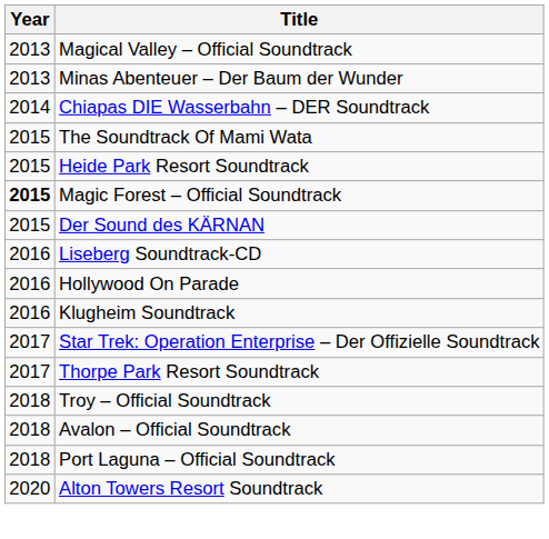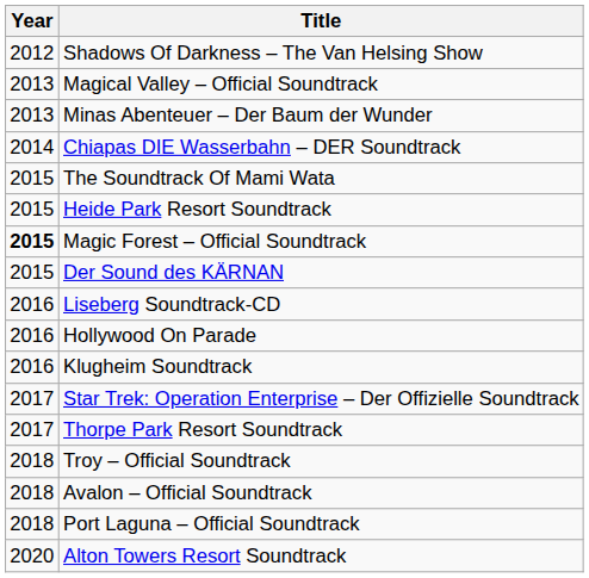+ row: 2012 | Shadows Of Darkness – The Van Helsing Show
